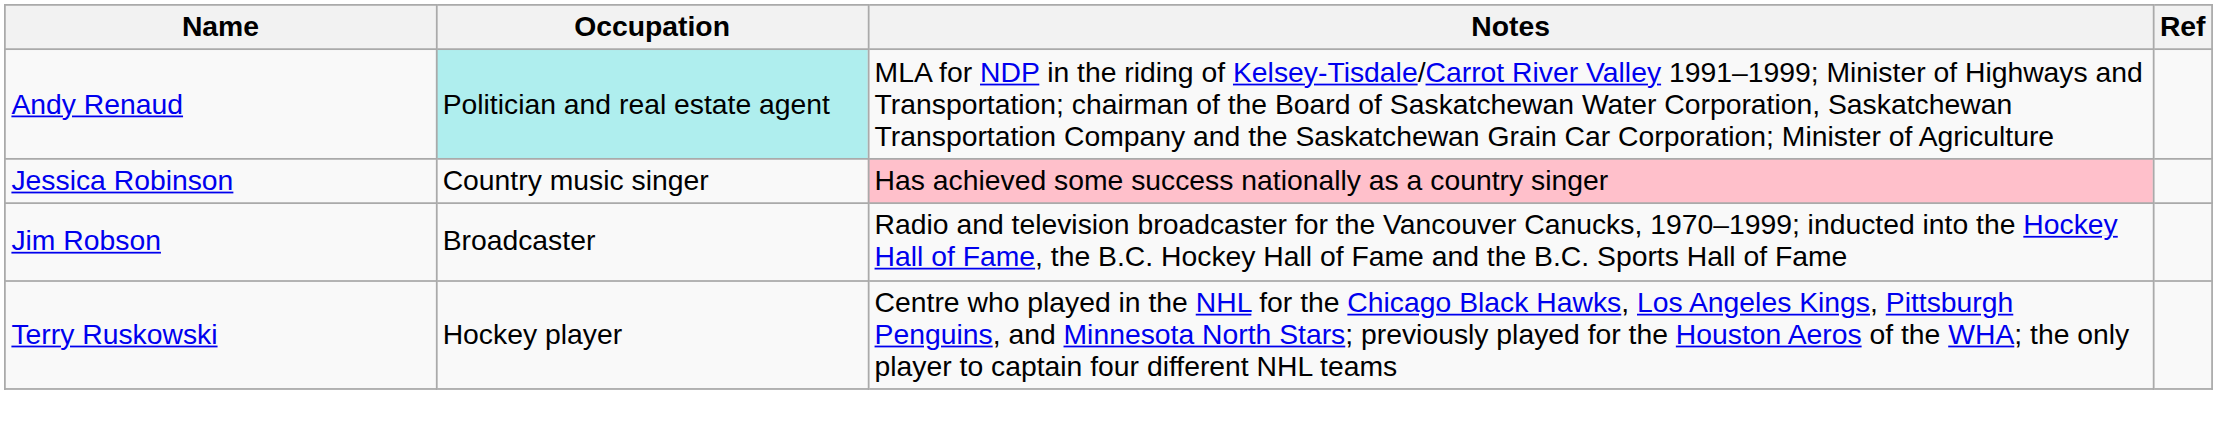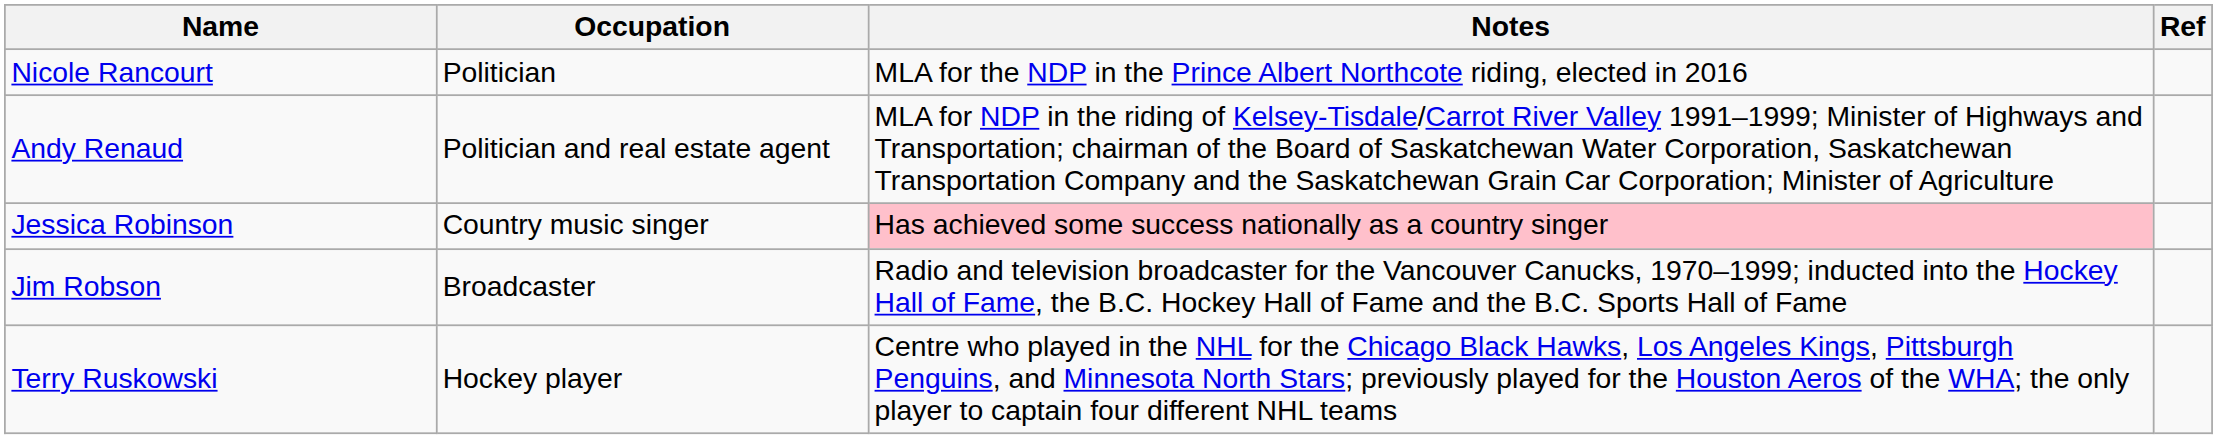+ row: Nicole Rancourt | Politician | MLA for the NDP in the Prince Albert Northcote riding, elected in 2016
Andy Renaud | Occupation: paleturquoise background -> no background
